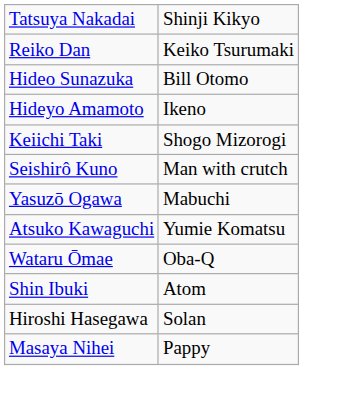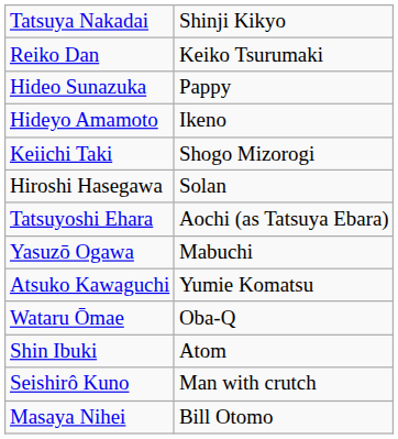Hideo Sunazuka | column 2: Bill Otomo -> Pappy
rows swapped: Seishirô Kuno <-> Hiroshi Hasegawa
+ row: Tatsuyoshi Ehara | Aochi (as Tatsuya Ebara)
Masaya Nihei | column 2: Pappy -> Bill Otomo
